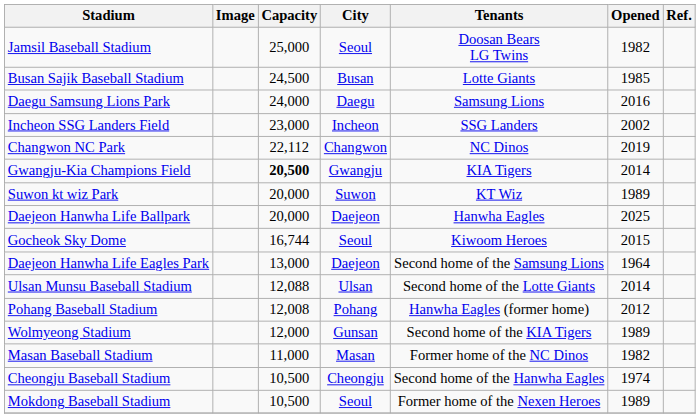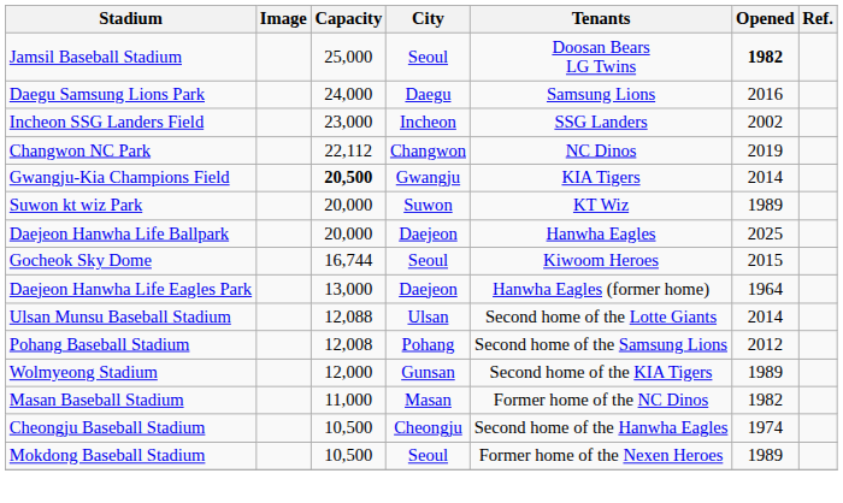Jamsil Baseball Stadium | Opened: normal -> bold
- row: Busan Sajik Baseball Stadium | 24,500 | Busan | Lotte Giants | 1985
Daejeon Hanwha Life Eagles Park | Tenants: Second home of the Samsung Lions -> Hanwha Eagles (former home)
Pohang Baseball Stadium | Tenants: Hanwha Eagles (former home) -> Second home of the Samsung Lions
